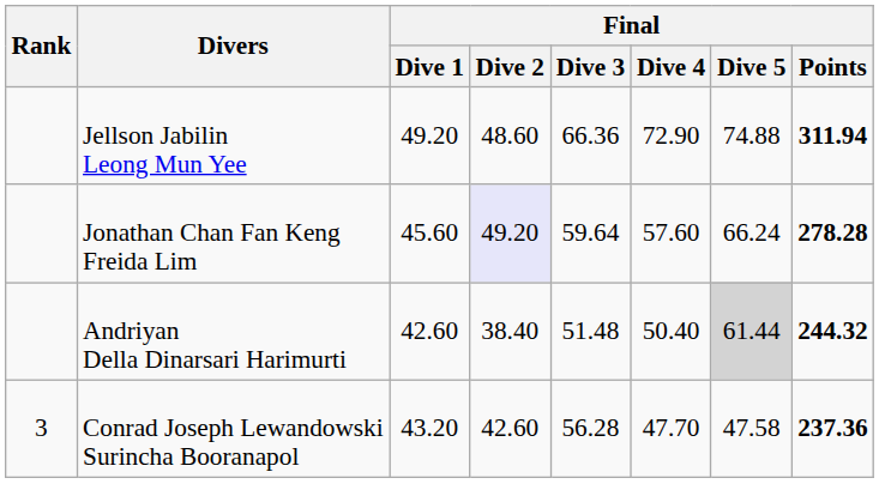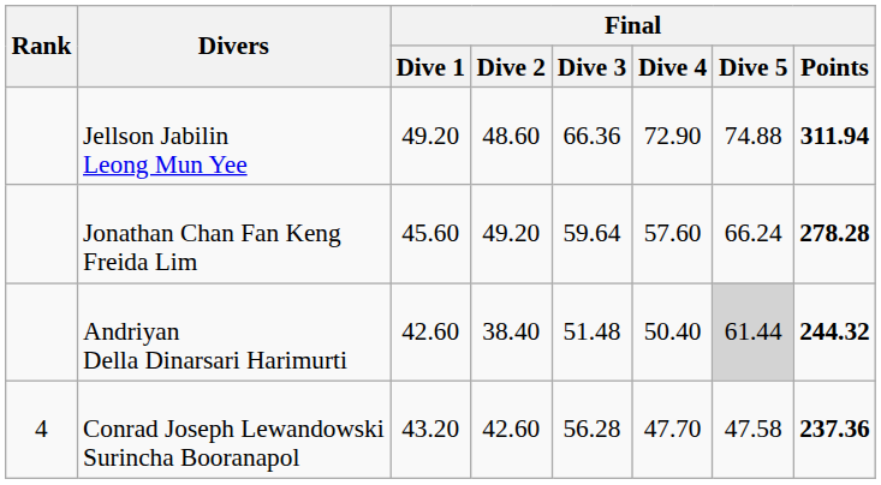Jonathan Chan Fan Keng Freida Lim | Final / Dive 2: lavender background -> no background
Conrad Joseph Lewandowski Surincha Booranapol | Rank: 3 -> 4
